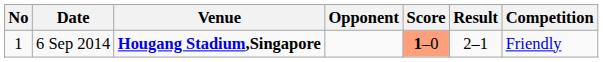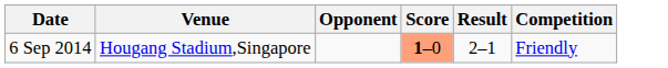- column: No | 1
6 Sep 2014 | Venue: bold -> normal
